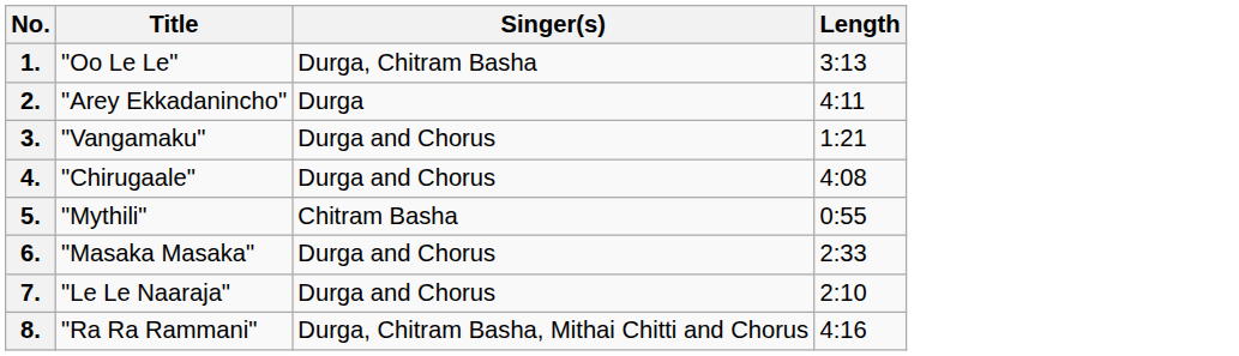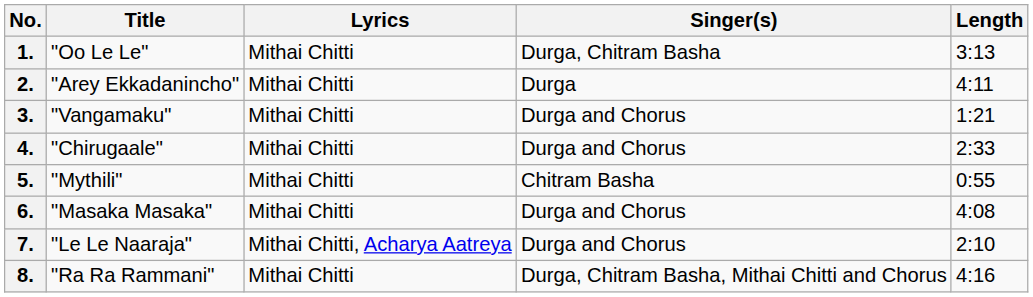+ column: Lyrics | Mithai Chitti | Mithai Chitti | Mithai Chitti | Mithai Chitti | Mithai Chitti | Mithai Chitti | Mithai Chitti, Acharya Aatreya | Mithai Chitti
4. | Length: 4:08 -> 2:33
6. | Length: 2:33 -> 4:08
